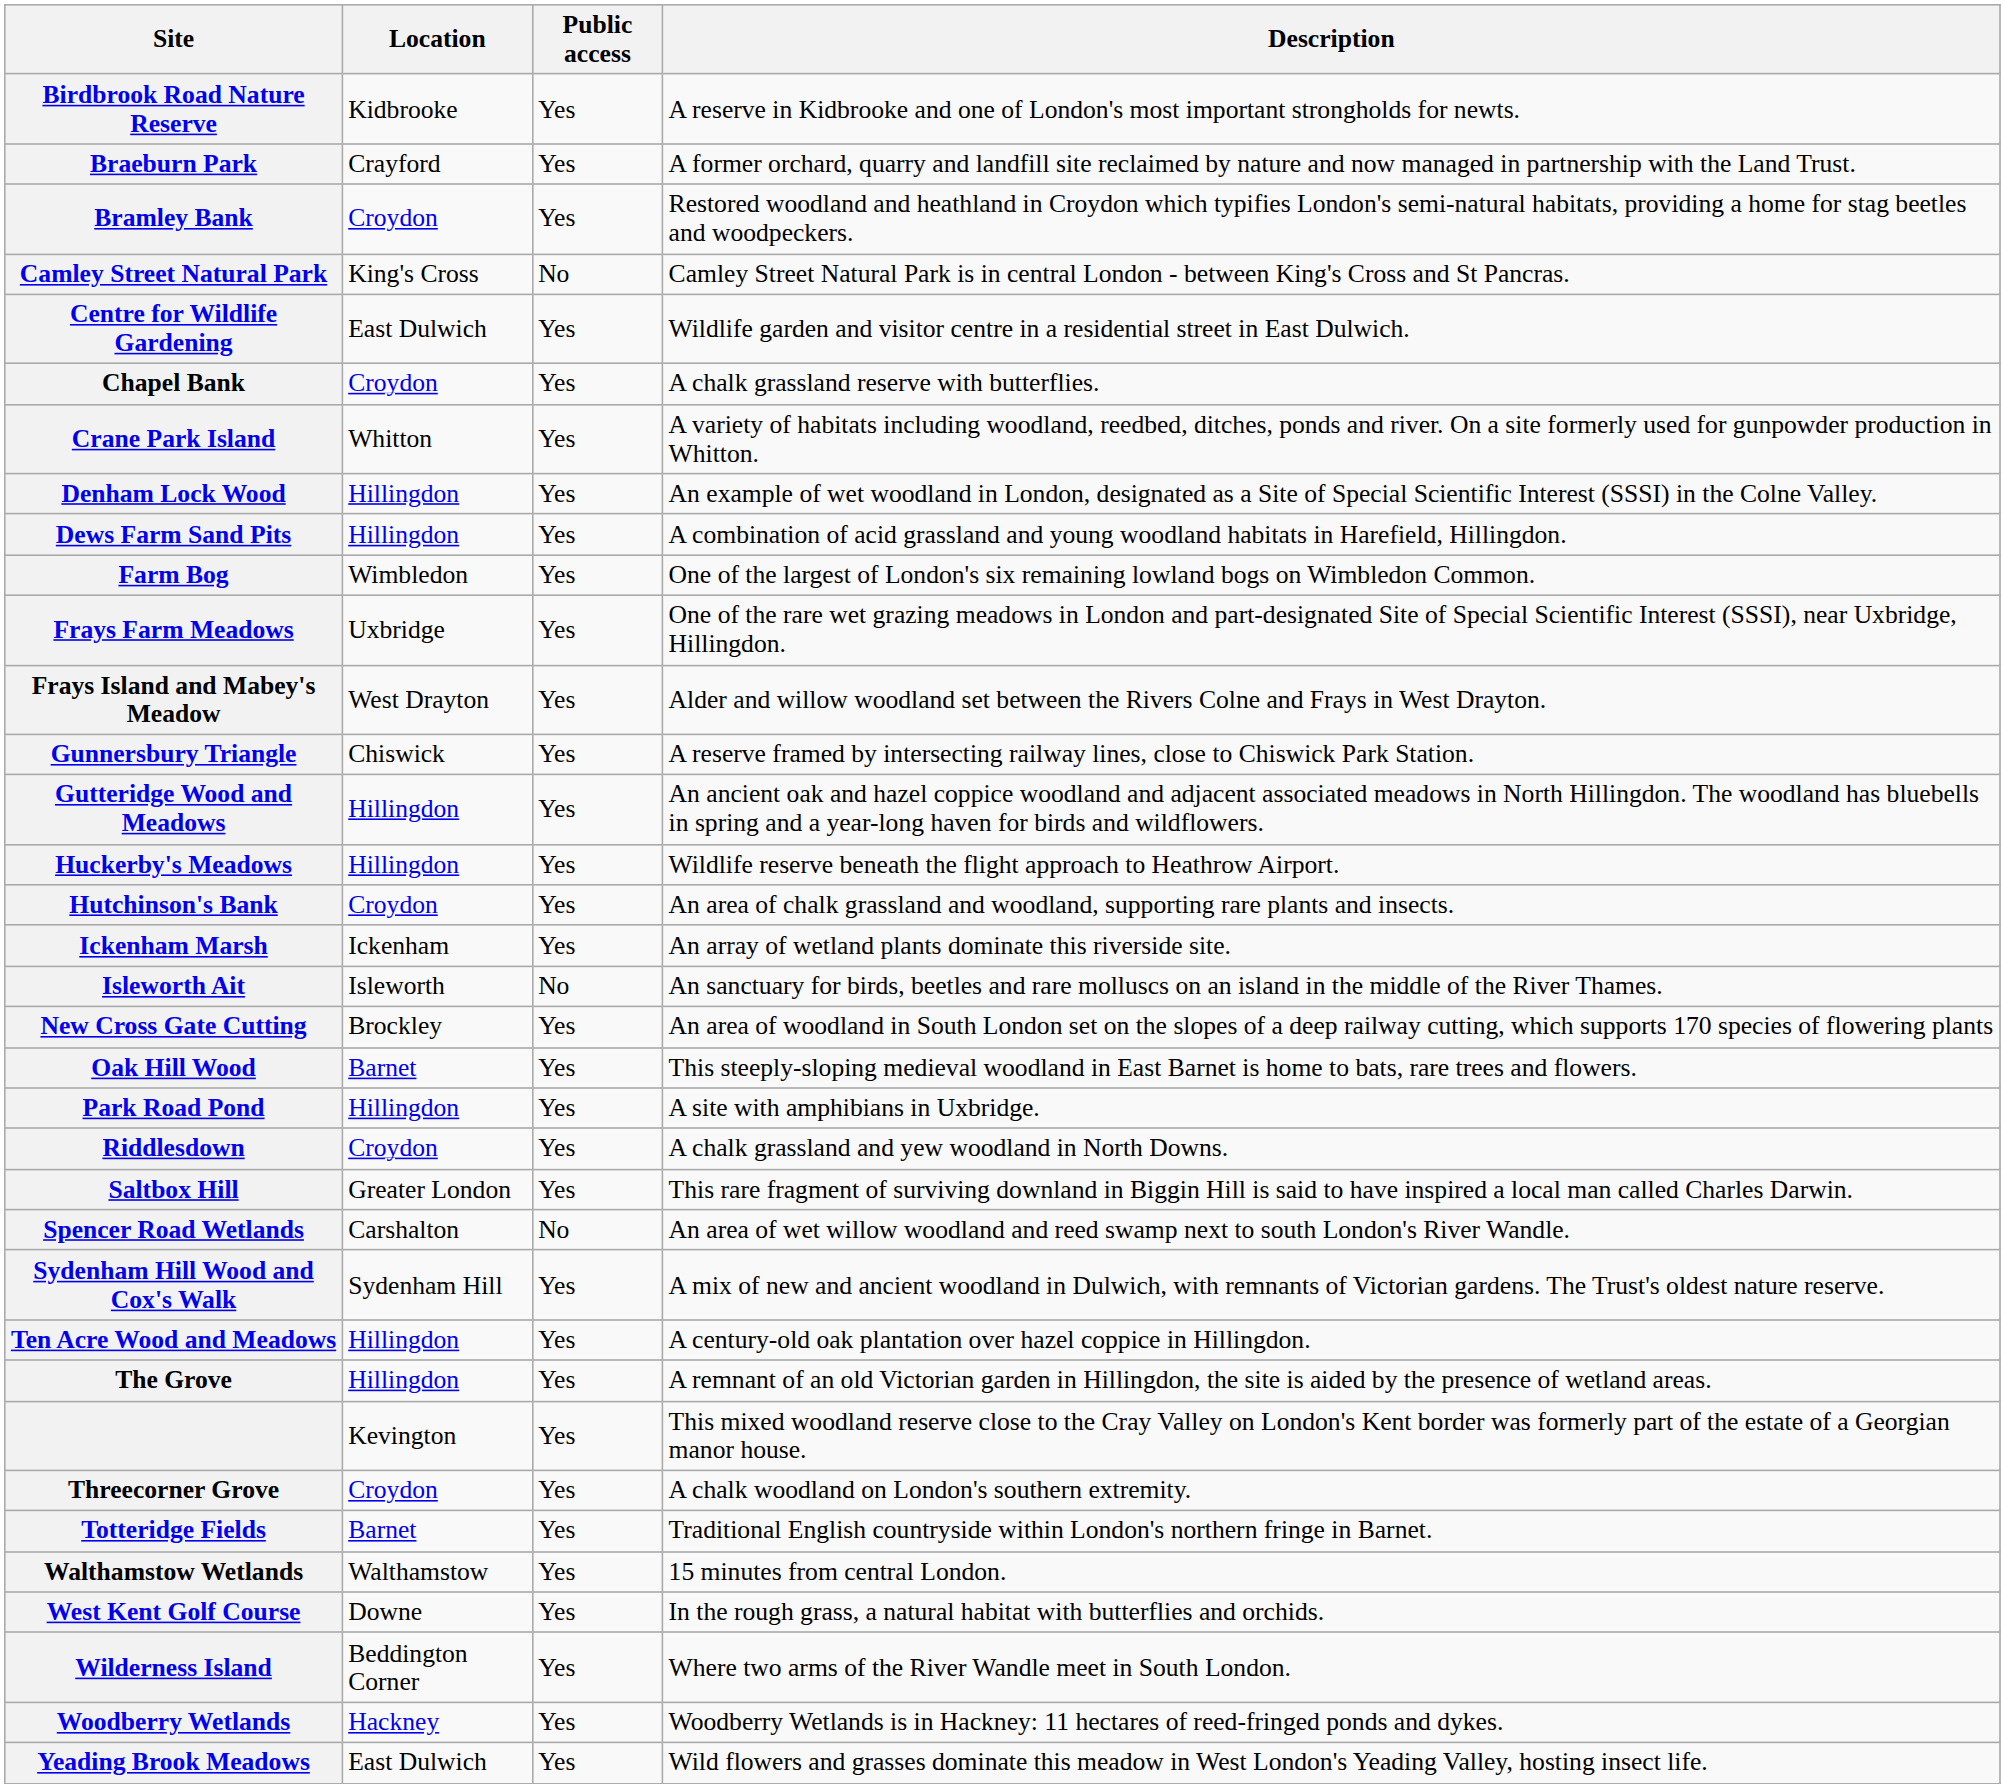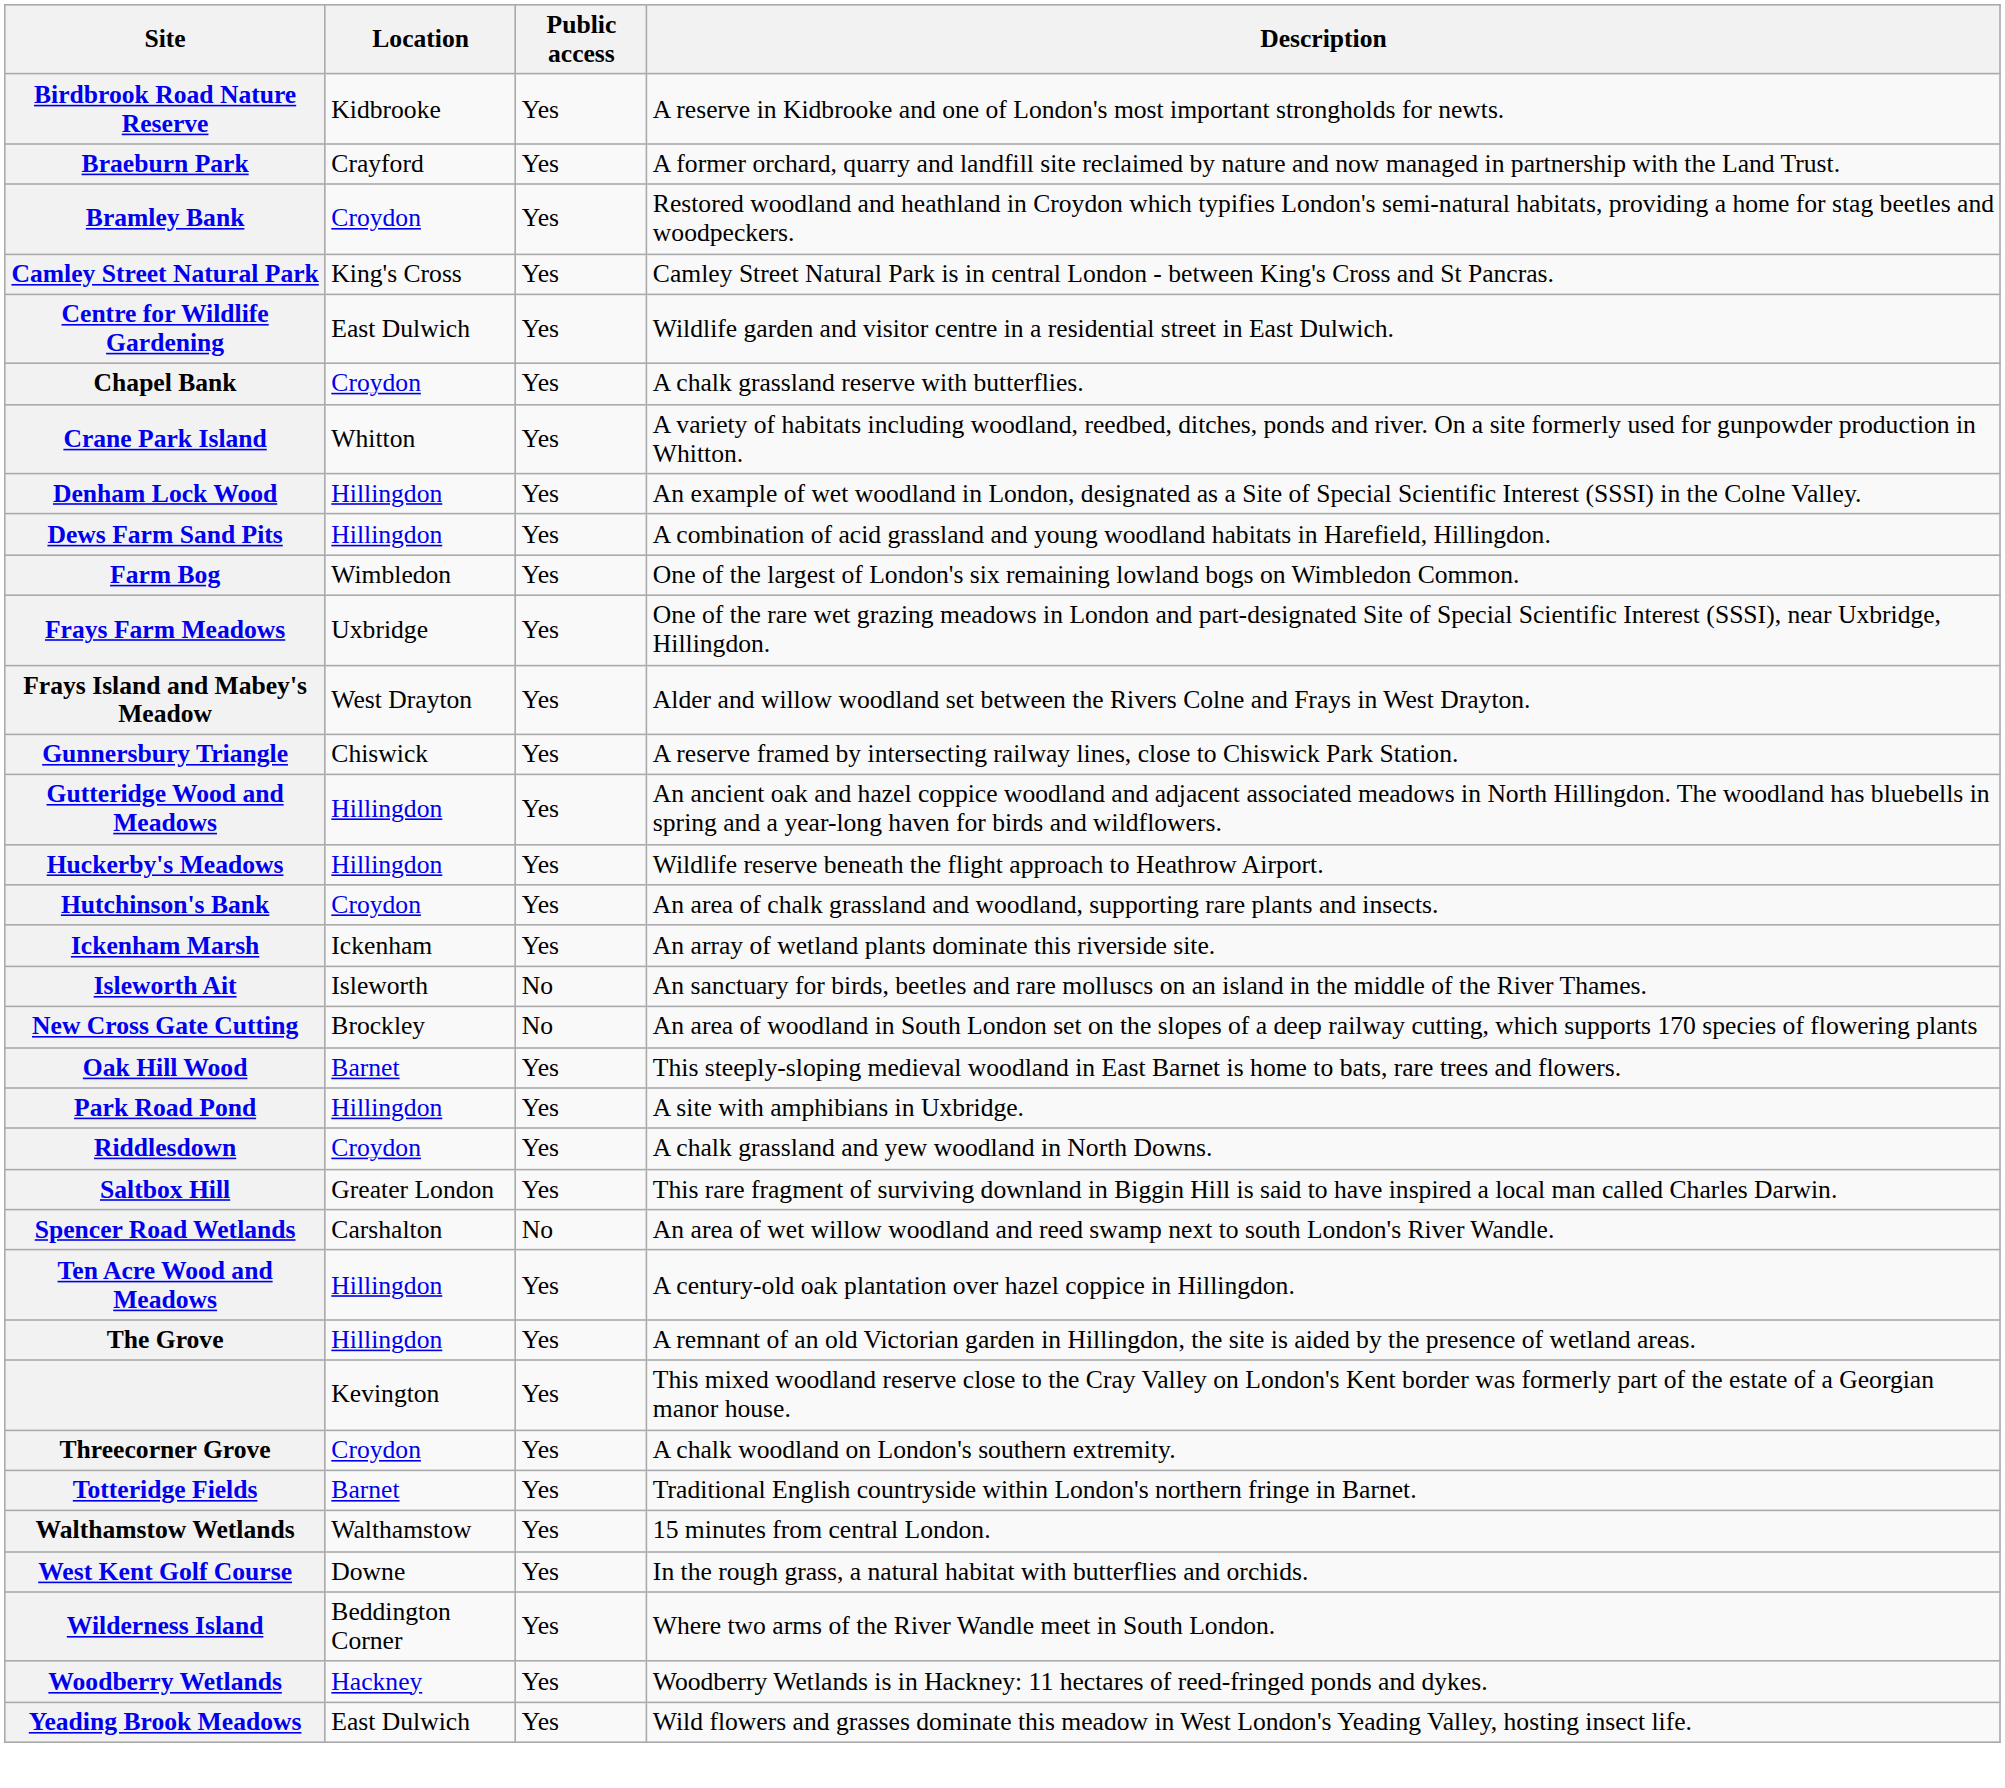Camley Street Natural Park | Public access: No -> Yes
New Cross Gate Cutting | Public access: Yes -> No
- row: Sydenham Hill Wood and Cox's Walk | Sydenham Hill | Yes | A mix of new and ancient woodland in Dulwich, with remnants of Victorian gardens. The Trust's oldest nature reserve.
